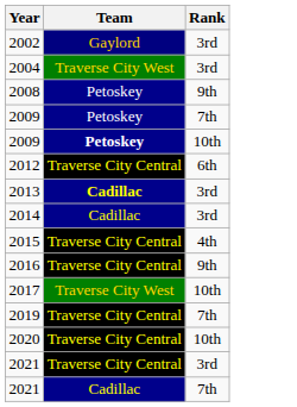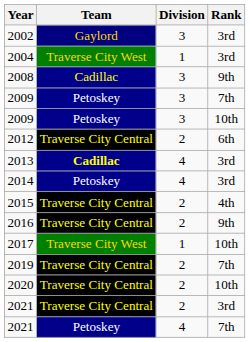+ column: Division | 3 | 1 | 3 | 3 | 3 | 2 | 4 | 4 | 2 | 2 | 1 | 2 | 2 | 2 | 4
2008 | Team: Petoskey -> Cadillac
2009 / 10th | Team: bold -> normal
2014 | Team: Cadillac -> Petoskey
2021 / 7th | Team: Cadillac -> Petoskey
